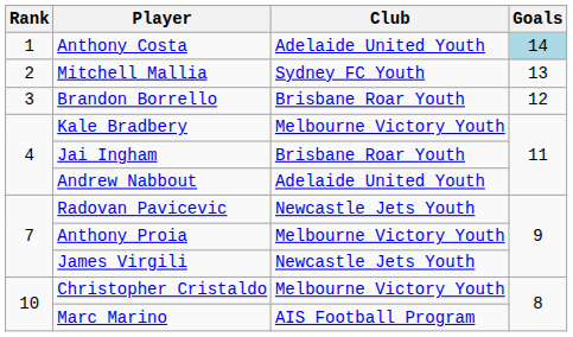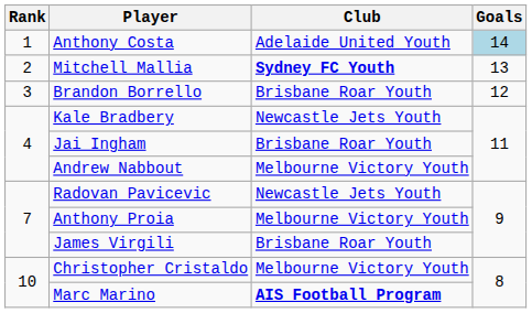Mitchell Mallia | Club: normal -> bold
Kale Bradbery | Club: Melbourne Victory Youth -> Newcastle Jets Youth
Andrew Nabbout | Club: Adelaide United Youth -> Melbourne Victory Youth
James Virgili | Club: Newcastle Jets Youth -> Brisbane Roar Youth
Marc Marino | Club: normal -> bold
